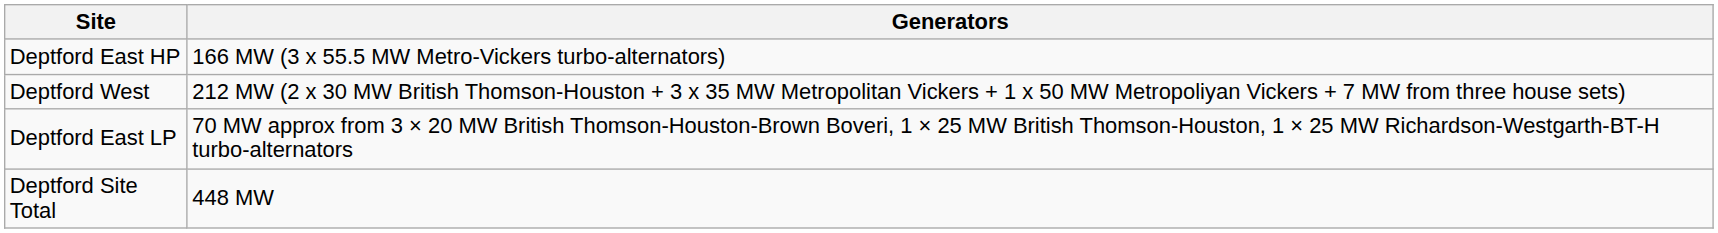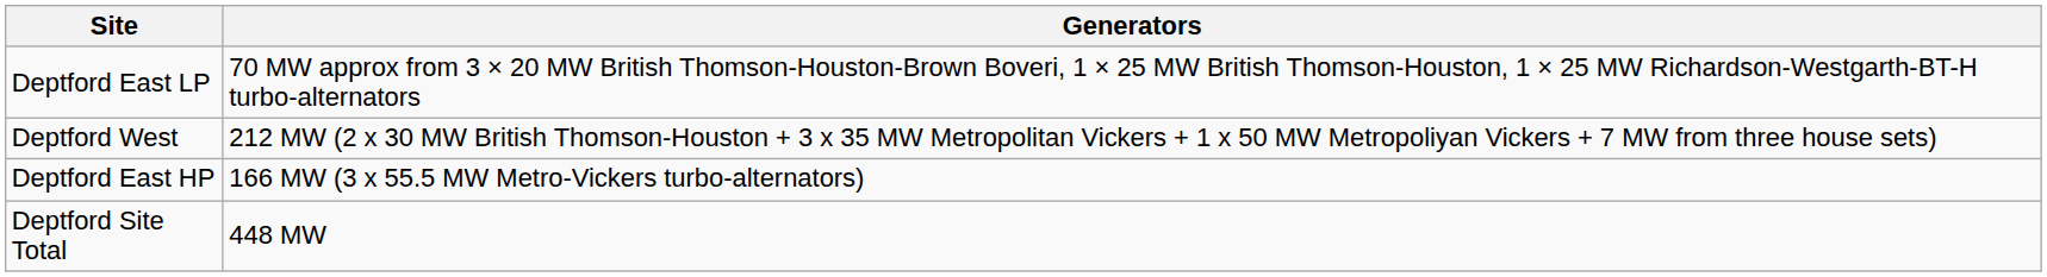rows swapped: Deptford East LP <-> Deptford East HP
